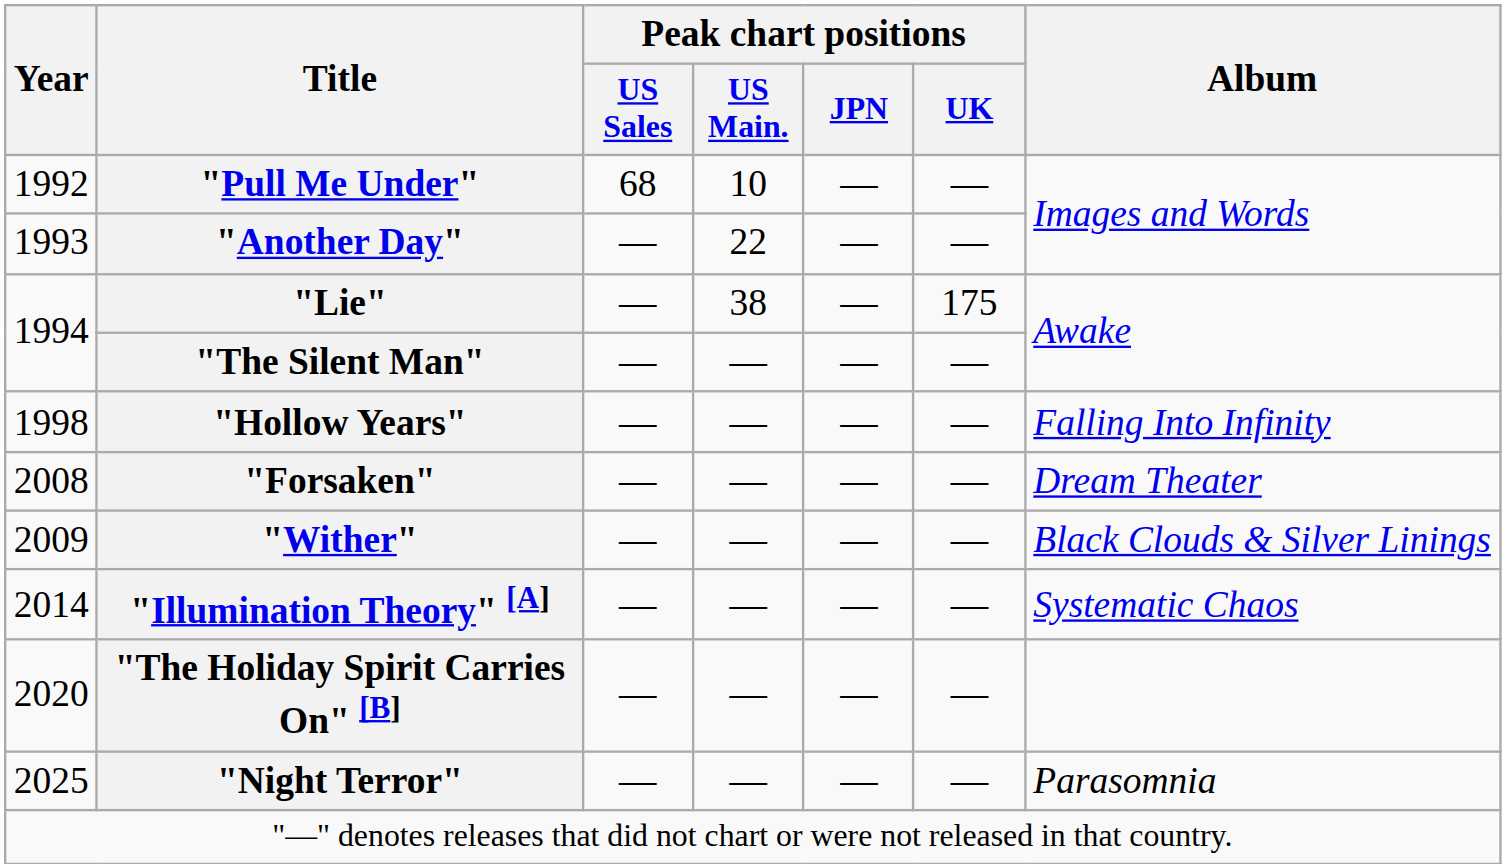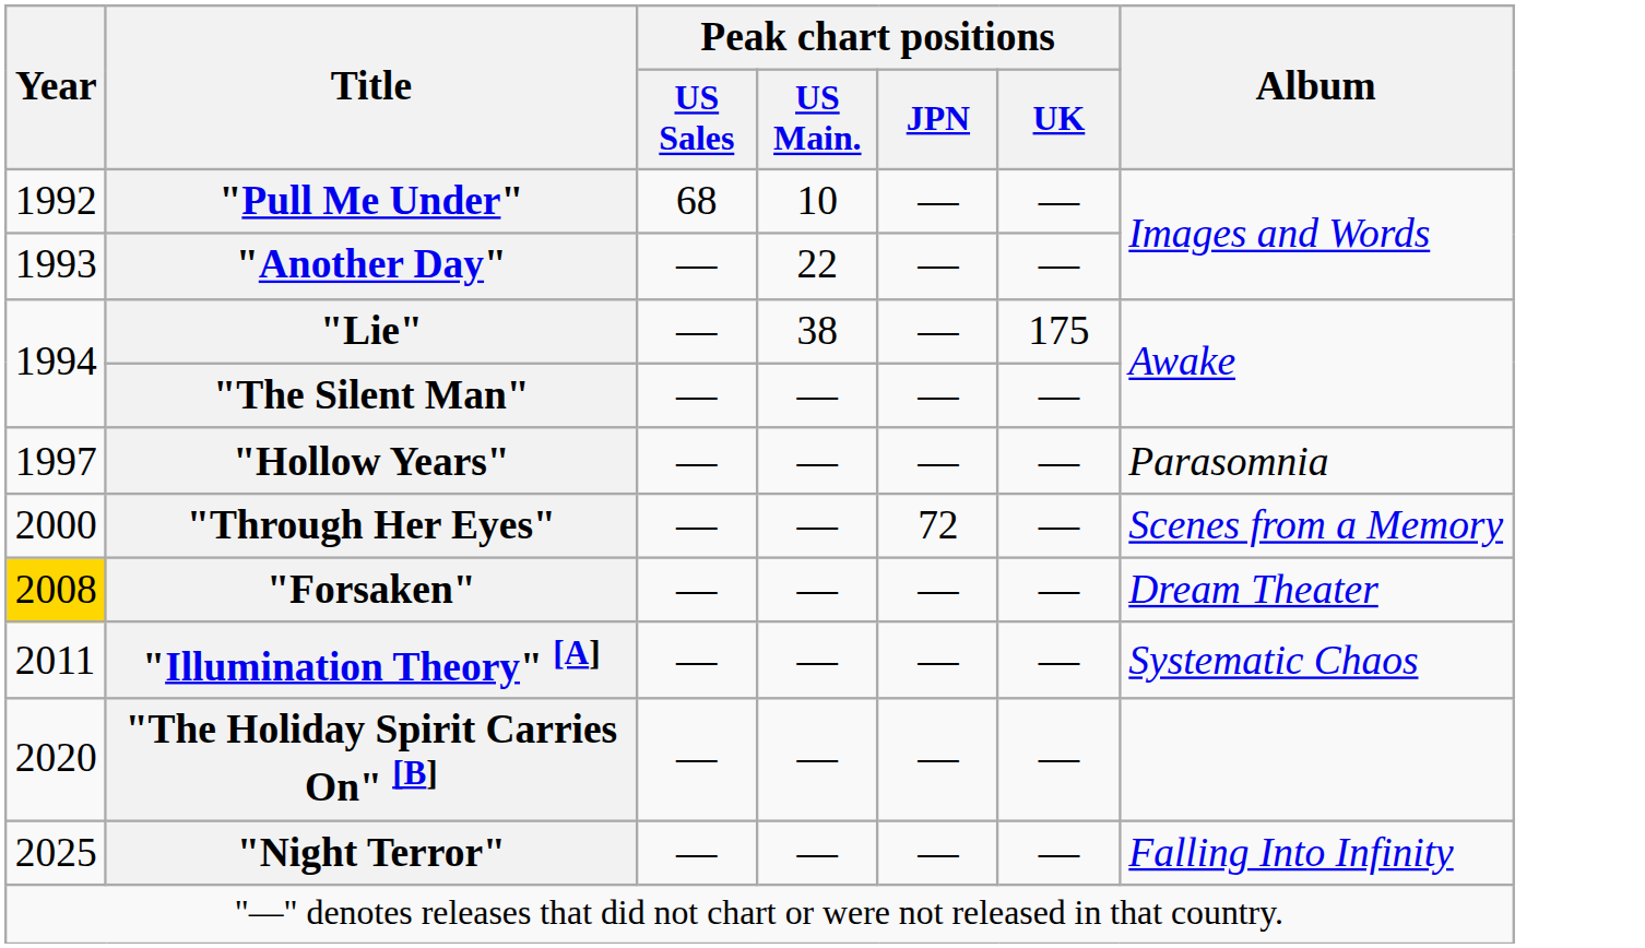"Hollow Years" | Year: 1998 -> 1997
"Hollow Years" | Album: Falling Into Infinity -> Parasomnia
+ row: 2000 | "Through Her Eyes" | — | — | 72 | — | Scenes from a Memory
"Forsaken" | Year: no background -> gold background
- row: 2009 | "Wither" | — | — | — | — | Black Clouds & Silver Linings
"Illumination Theory" [A] | Year: 2014 -> 2011
"Night Terror" | Album: Parasomnia -> Falling Into Infinity
